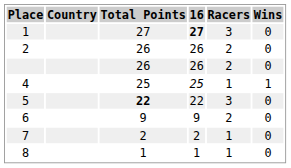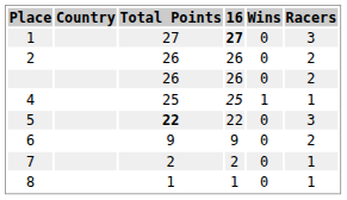columns swapped: Racers <-> Wins
